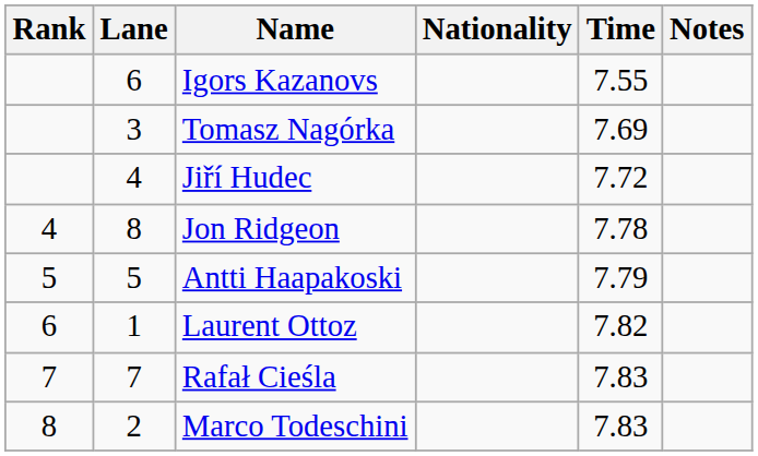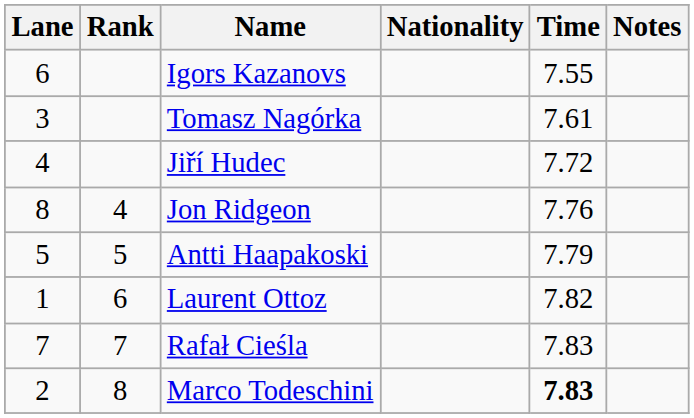columns swapped: Rank <-> Lane
Tomasz Nagórka | Time: 7.69 -> 7.61
Jon Ridgeon | Time: 7.78 -> 7.76
Marco Todeschini | Time: normal -> bold
